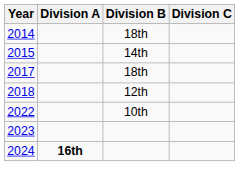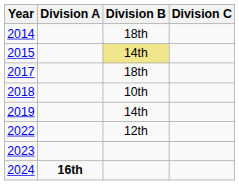2015 | Division B: no background -> khaki background
2018 | Division B: 12th -> 10th
+ row: 2019 | 14th
2022 | Division B: 10th -> 12th
